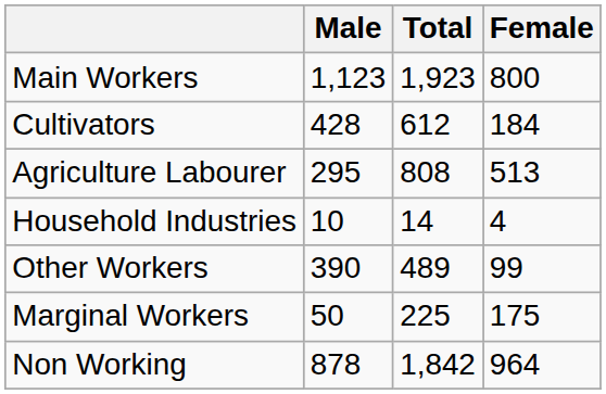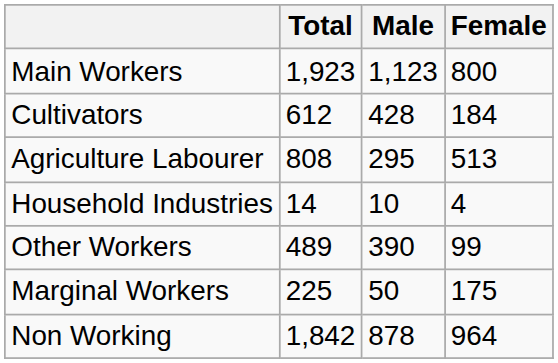columns swapped: Total <-> Male
